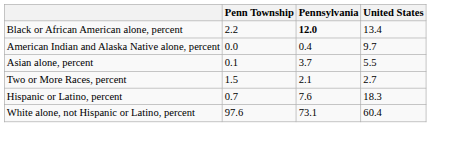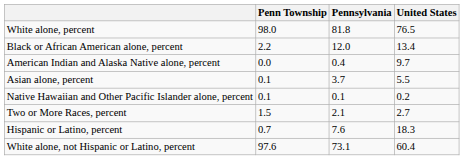+ row: White alone, percent | 98.0 | 81.8 | 76.5
Black or African American alone, percent | Pennsylvania: bold -> normal
+ row: Native Hawaiian and Other Pacific Islander alone, percent | 0.1 | 0.1 | 0.2
